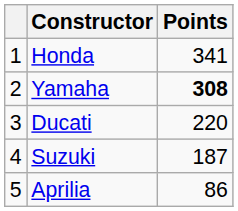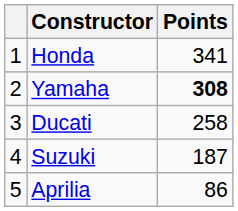Ducati | Points: 220 -> 258
